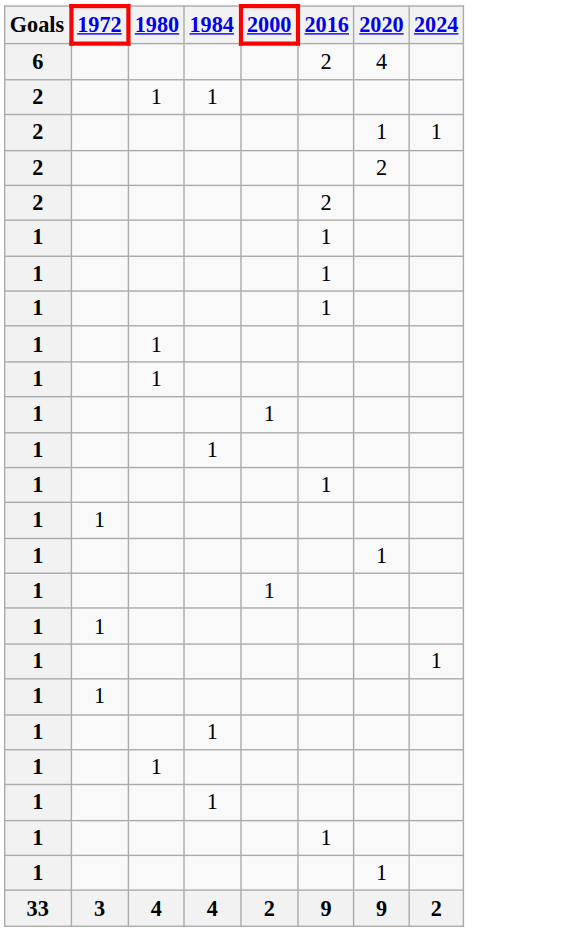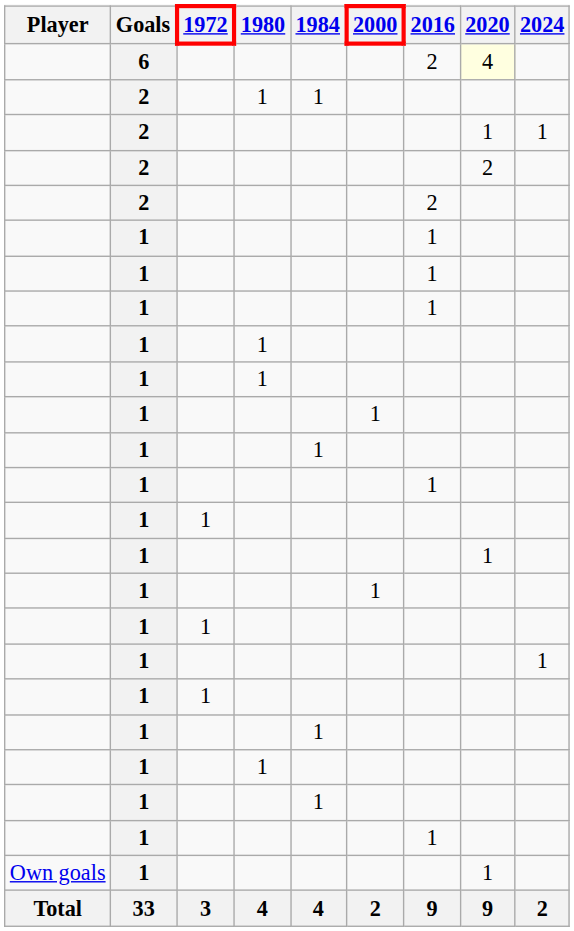+ column: Player | Own goals | Total
6 | 2020: no background -> lightyellow background
